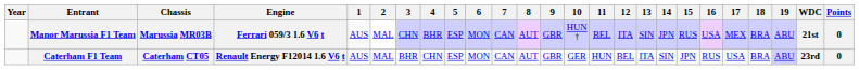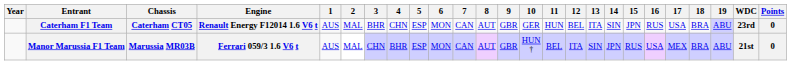rows swapped: Caterham F1 Team <-> Manor Marussia F1 Team
